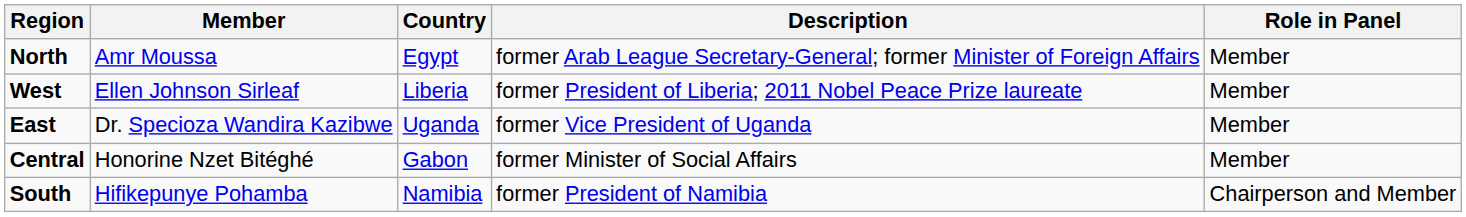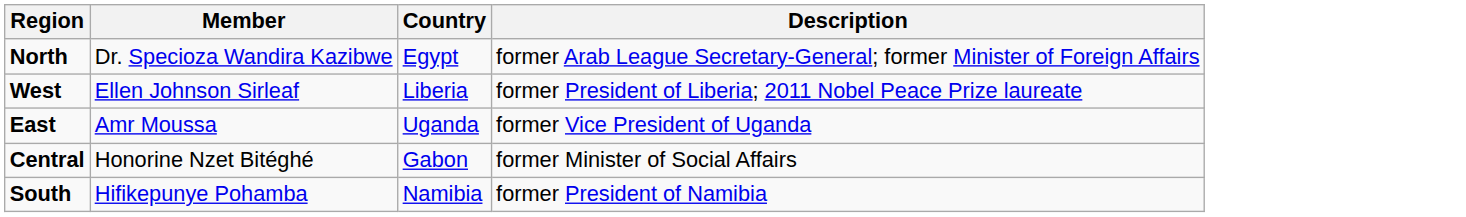- column: Role in Panel | Member | Member | Member | Member | Chairperson and Member
North | Member: Amr Moussa -> Dr. Specioza Wandira Kazibwe
East | Member: Dr. Specioza Wandira Kazibwe -> Amr Moussa
